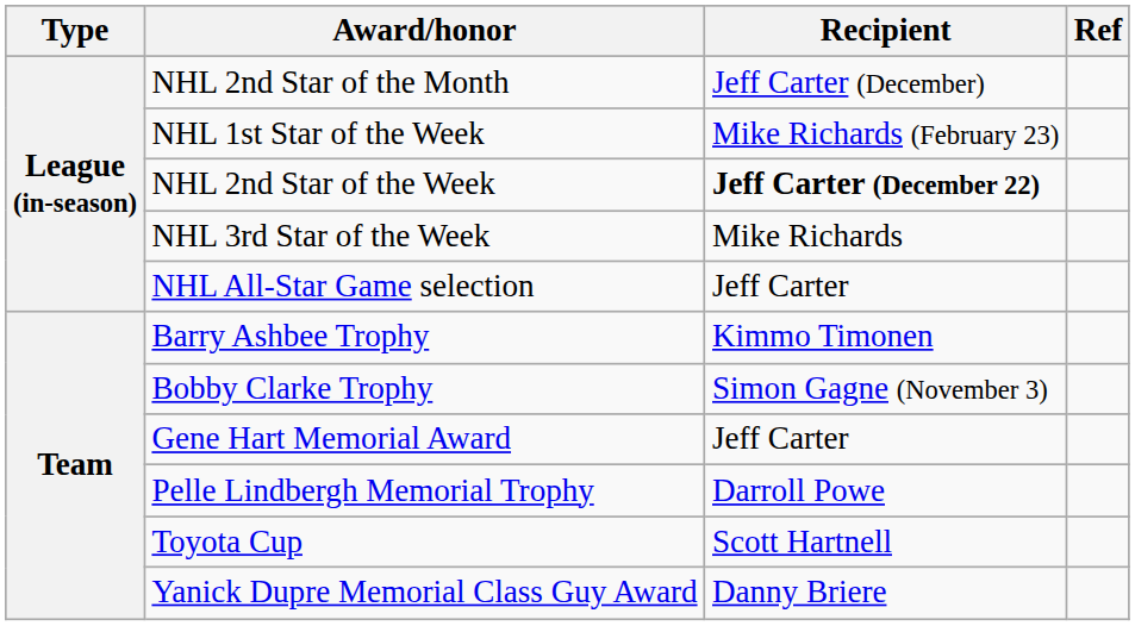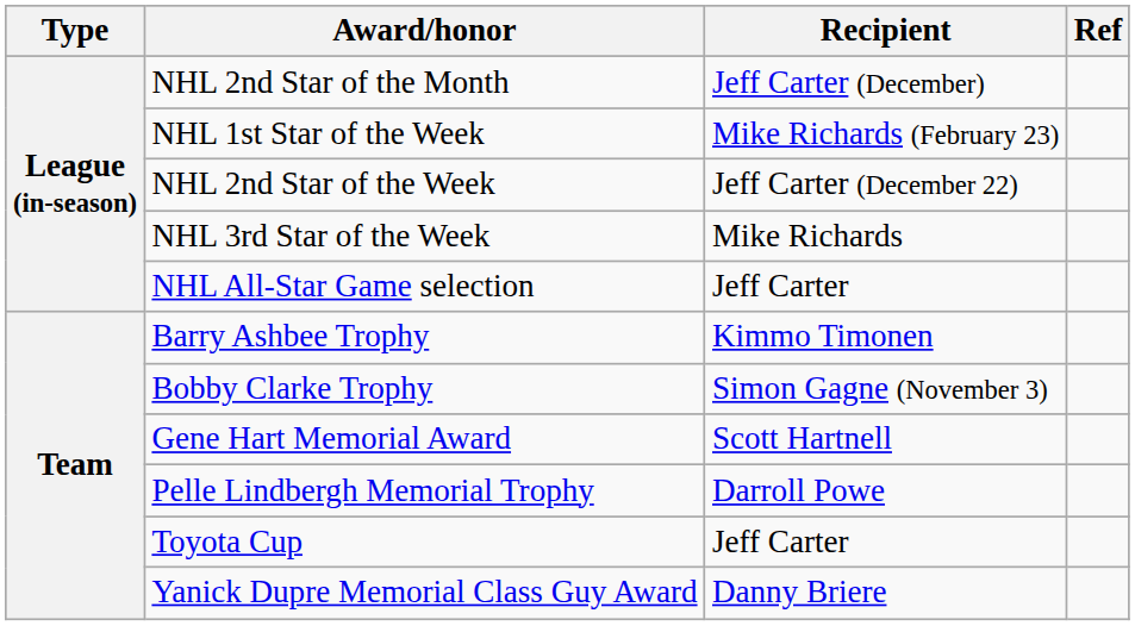NHL 2nd Star of the Week | Recipient: bold -> normal
Gene Hart Memorial Award | Recipient: Jeff Carter -> Scott Hartnell
Toyota Cup | Recipient: Scott Hartnell -> Jeff Carter
